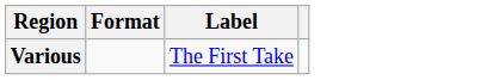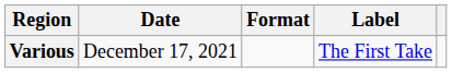+ column: Date | December 17, 2021
